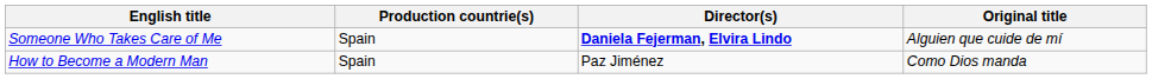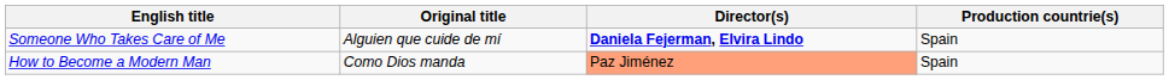columns swapped: Original title <-> Production countrie(s)
How to Become a Modern Man | Director(s): no background -> lightsalmon background
